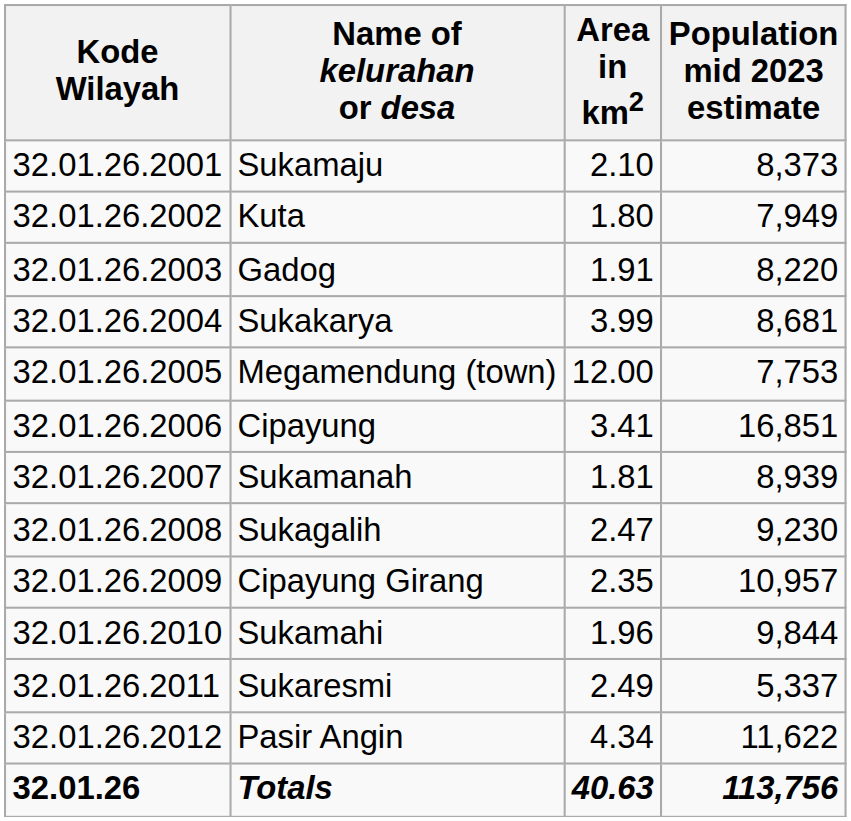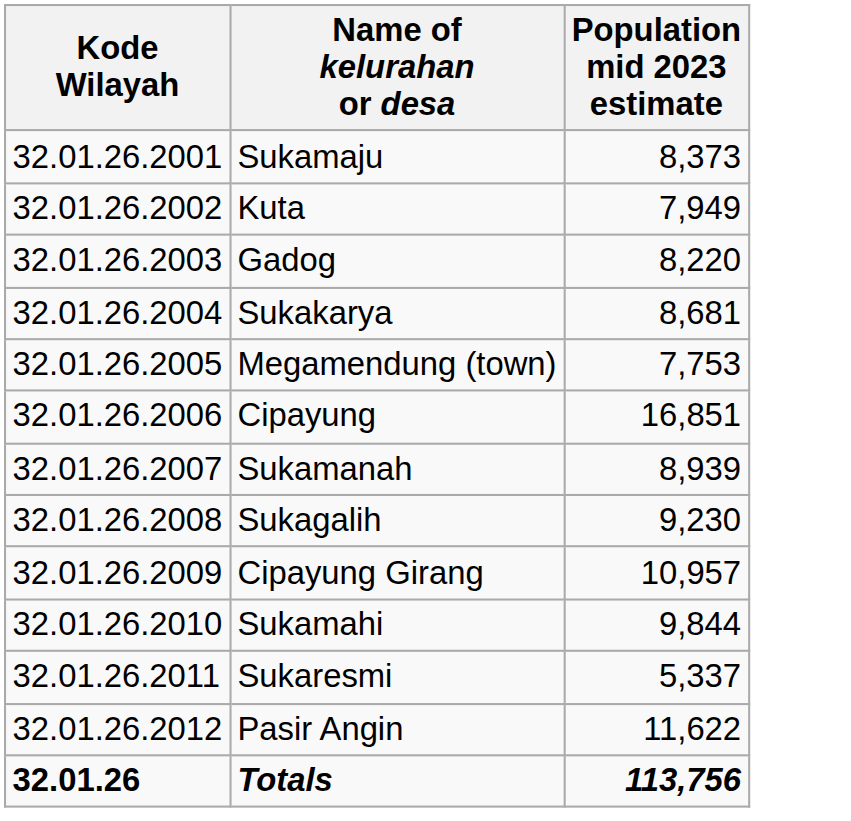- column: Area in km2 | 2.10 | 1.80 | 1.91 | 3.99 | 12.00 | 3.41 | 1.81 | 2.47 | 2.35 | 1.96 | 2.49 | 4.34 | 40.63
